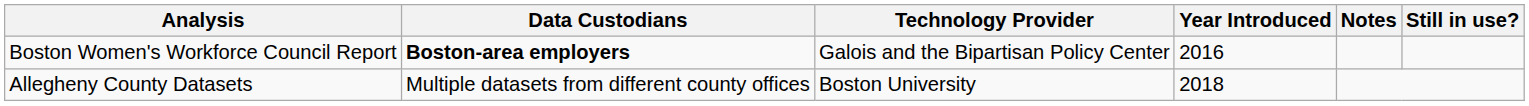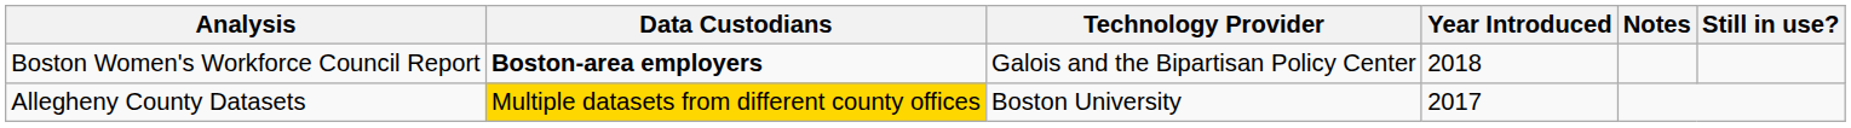Boston Women's Workforce Council Report | Year Introduced: 2016 -> 2018
Allegheny County Datasets | Data Custodians: no background -> gold background
Allegheny County Datasets | Year Introduced: 2018 -> 2017
